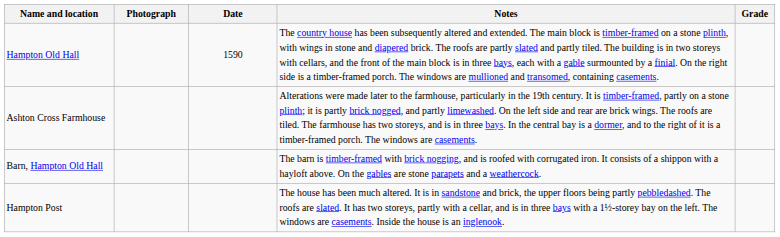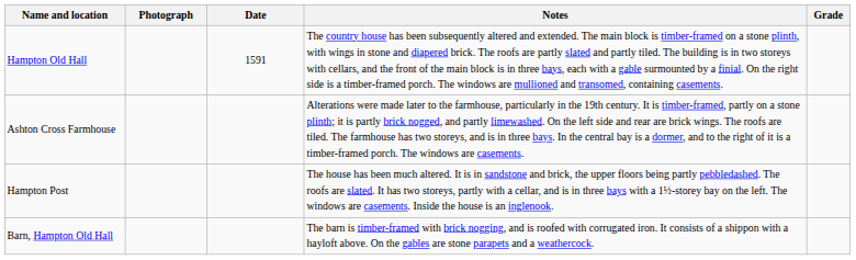Hampton Old Hall | Date: 1590 -> 1591
rows swapped: Barn, Hampton Old Hall <-> Hampton Post
